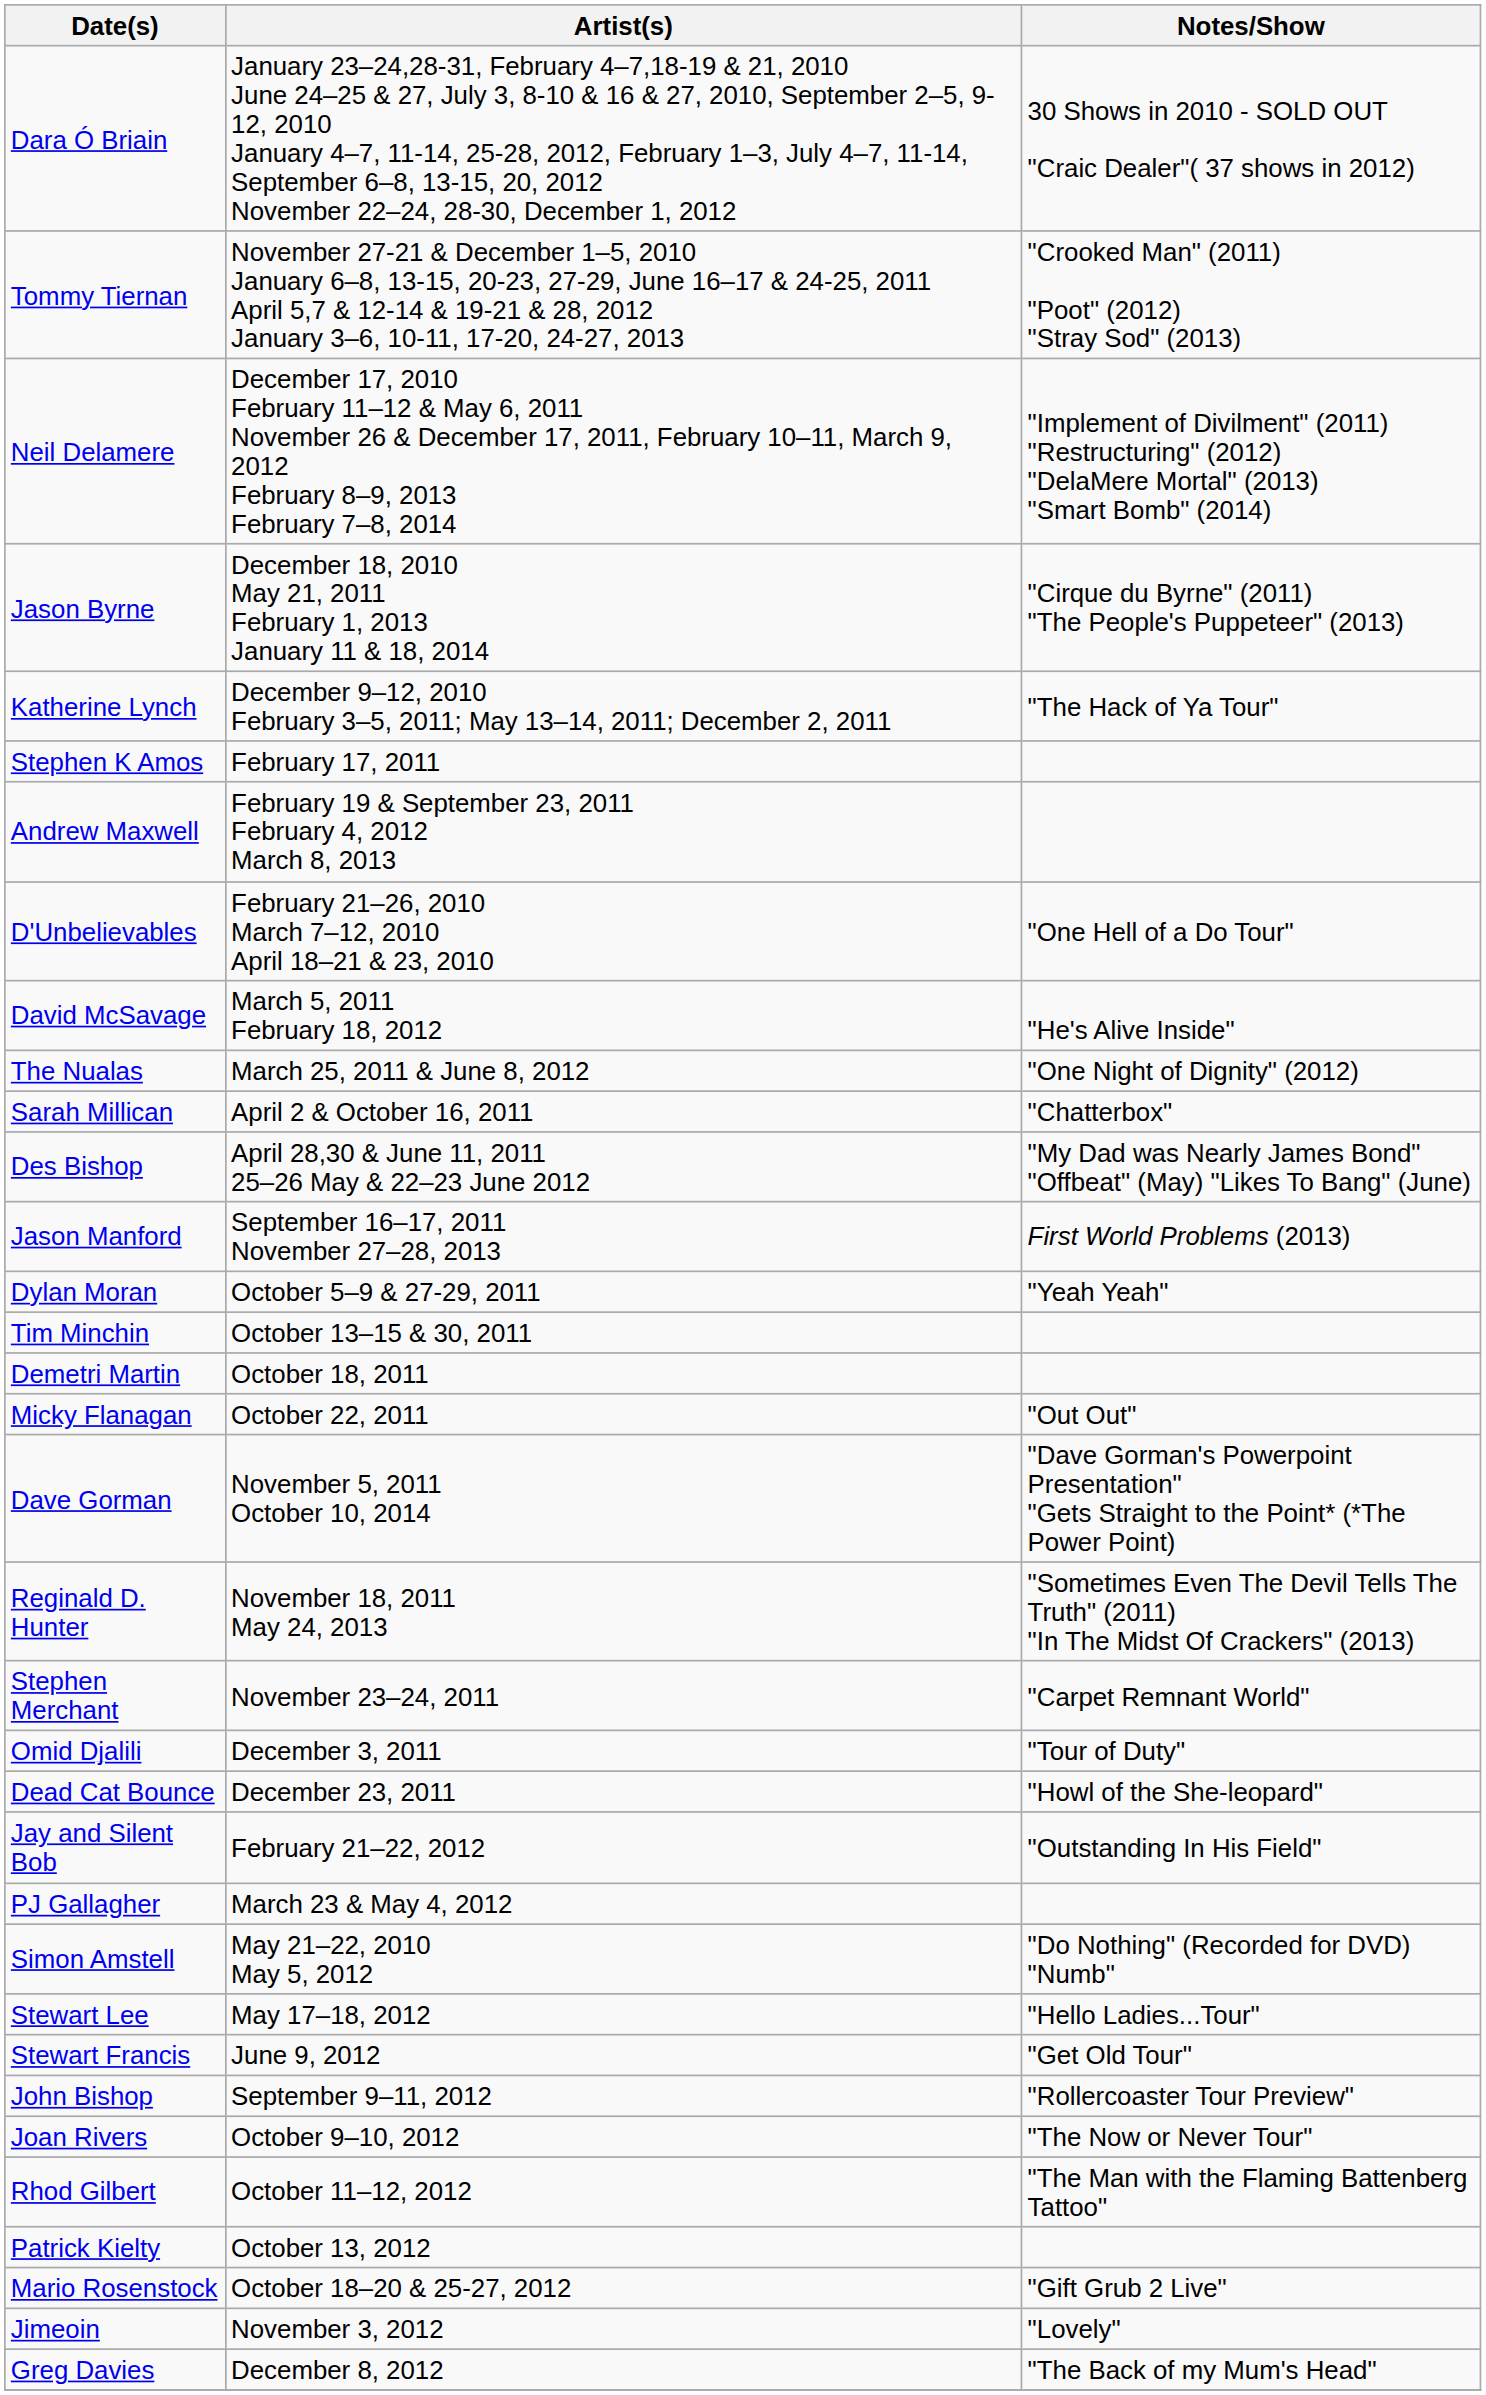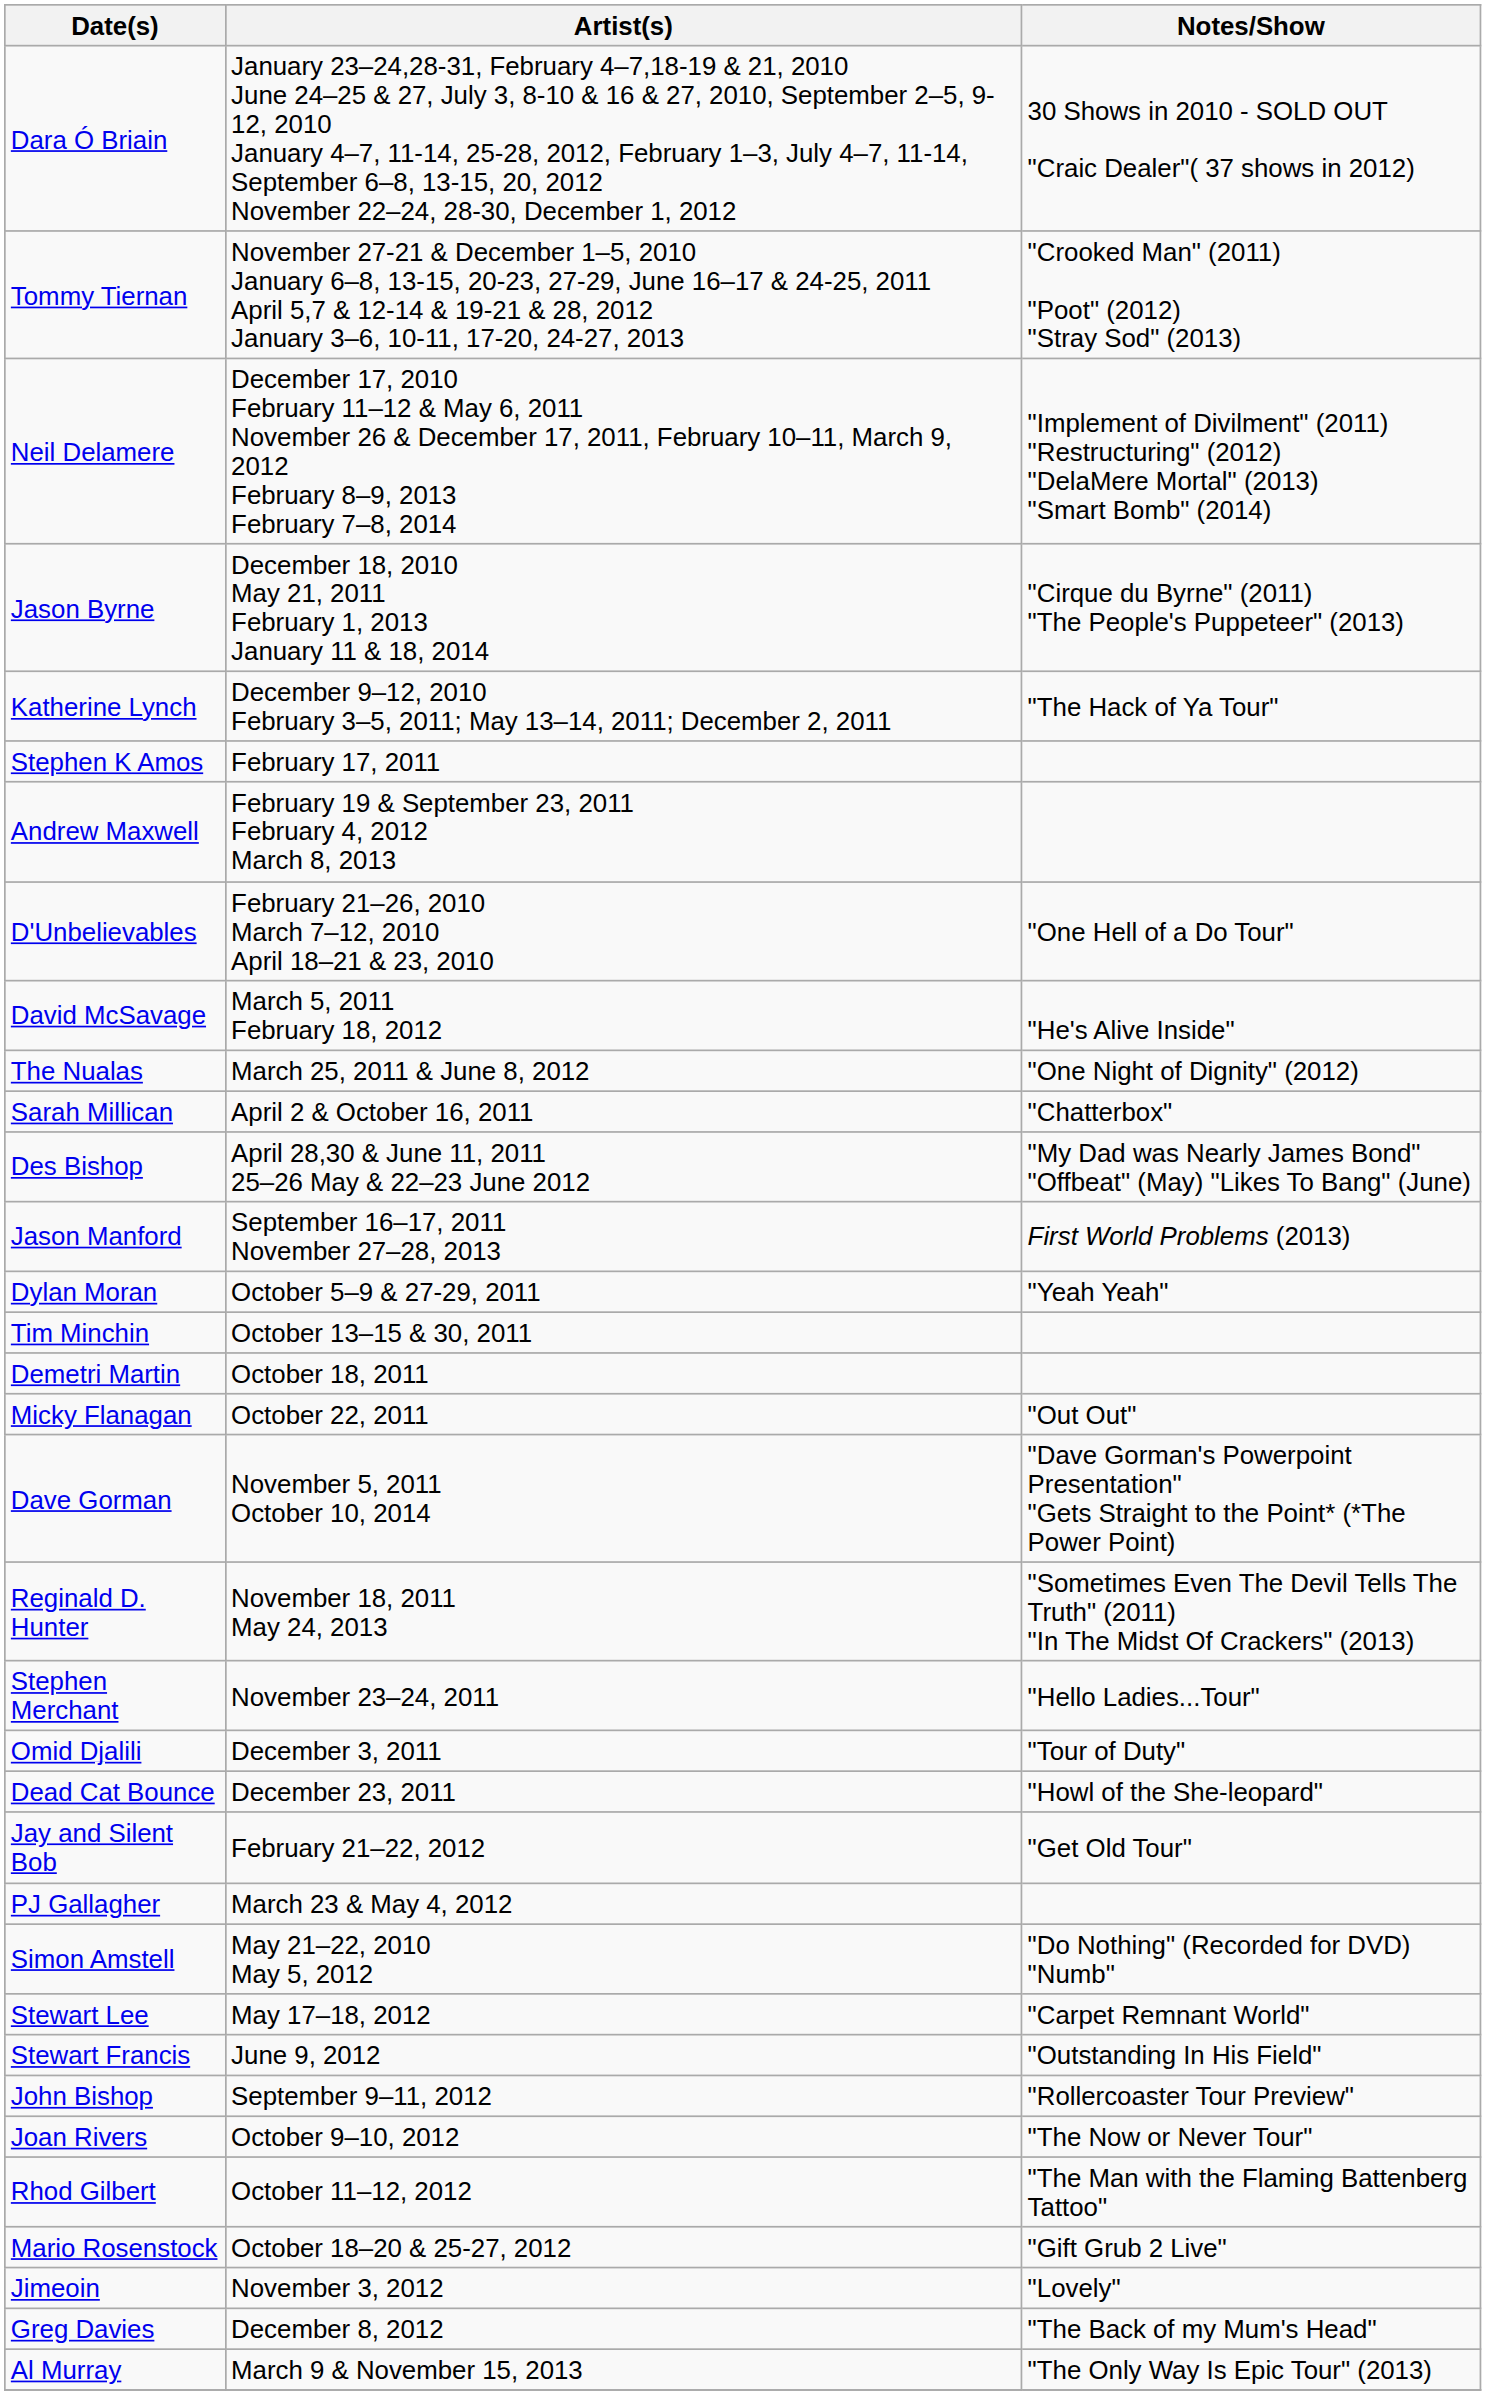Stephen Merchant | Notes/Show: "Carpet Remnant World" -> "Hello Ladies...Tour"
Jay and Silent Bob | Notes/Show: "Outstanding In His Field" -> "Get Old Tour"
Stewart Lee | Notes/Show: "Hello Ladies...Tour" -> "Carpet Remnant World"
Stewart Francis | Notes/Show: "Get Old Tour" -> "Outstanding In His Field"
- row: Patrick Kielty | October 13, 2012
+ row: Al Murray | March 9 & November 15, 2013 | "The Only Way Is Epic Tour" (2013)
